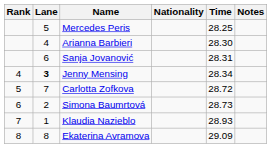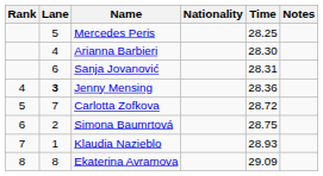Jenny Mensing | Time: 28.34 -> 28.36
Simona Baumrtová | Time: 28.73 -> 28.75
